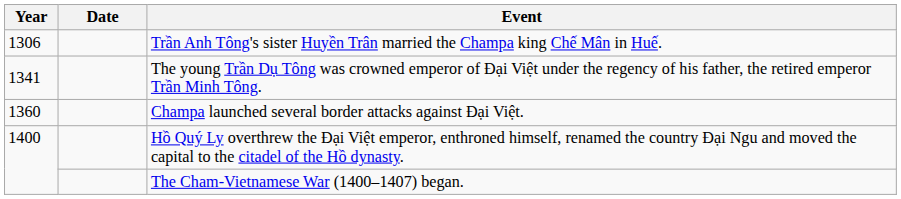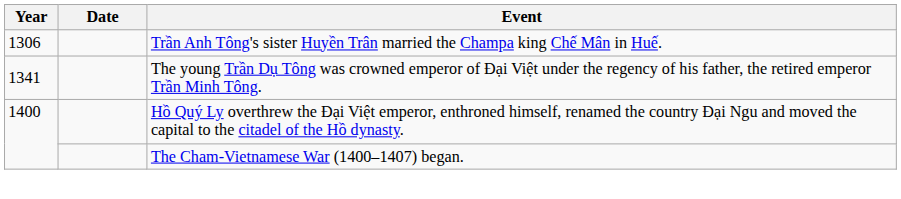- row: 1360 | Champa launched several border attacks against Đại Việt.
